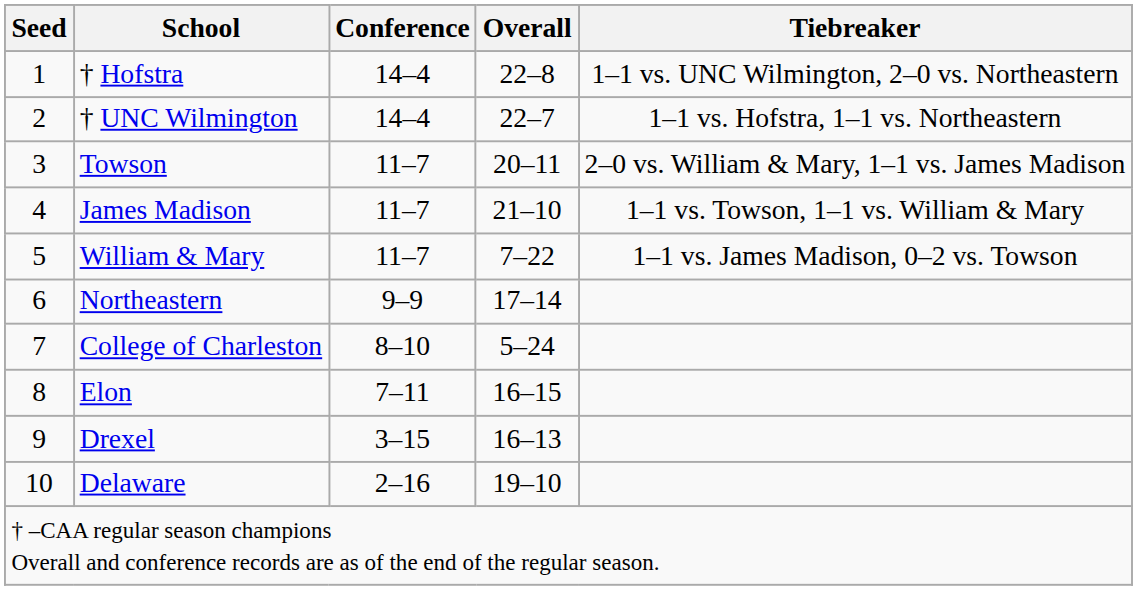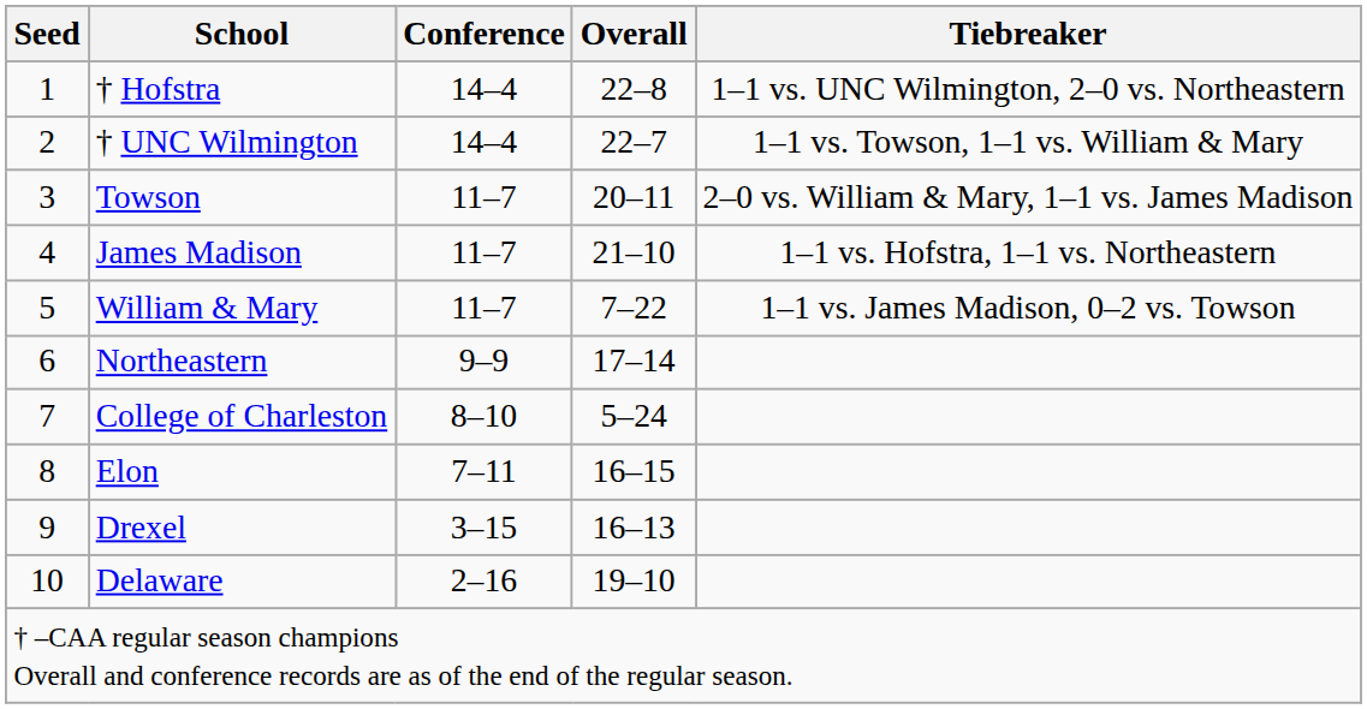† UNC Wilmington | Tiebreaker: 1–1 vs. Hofstra, 1–1 vs. Northeastern -> 1–1 vs. Towson, 1–1 vs. William & Mary
James Madison | Tiebreaker: 1–1 vs. Towson, 1–1 vs. William & Mary -> 1–1 vs. Hofstra, 1–1 vs. Northeastern
